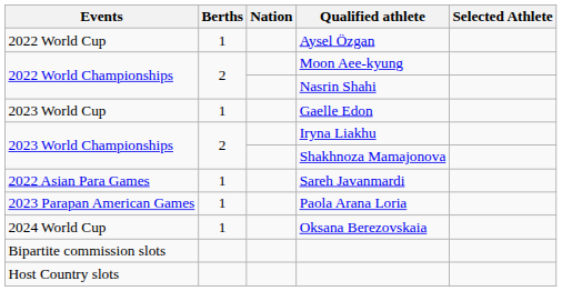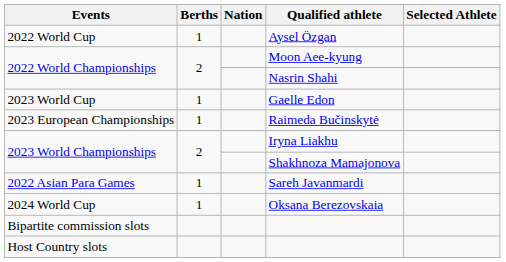+ row: 2023 European Championships | 1 | Raimeda Bučinskytė
- row: 2023 Parapan American Games | 1 | Paola Arana Loria
